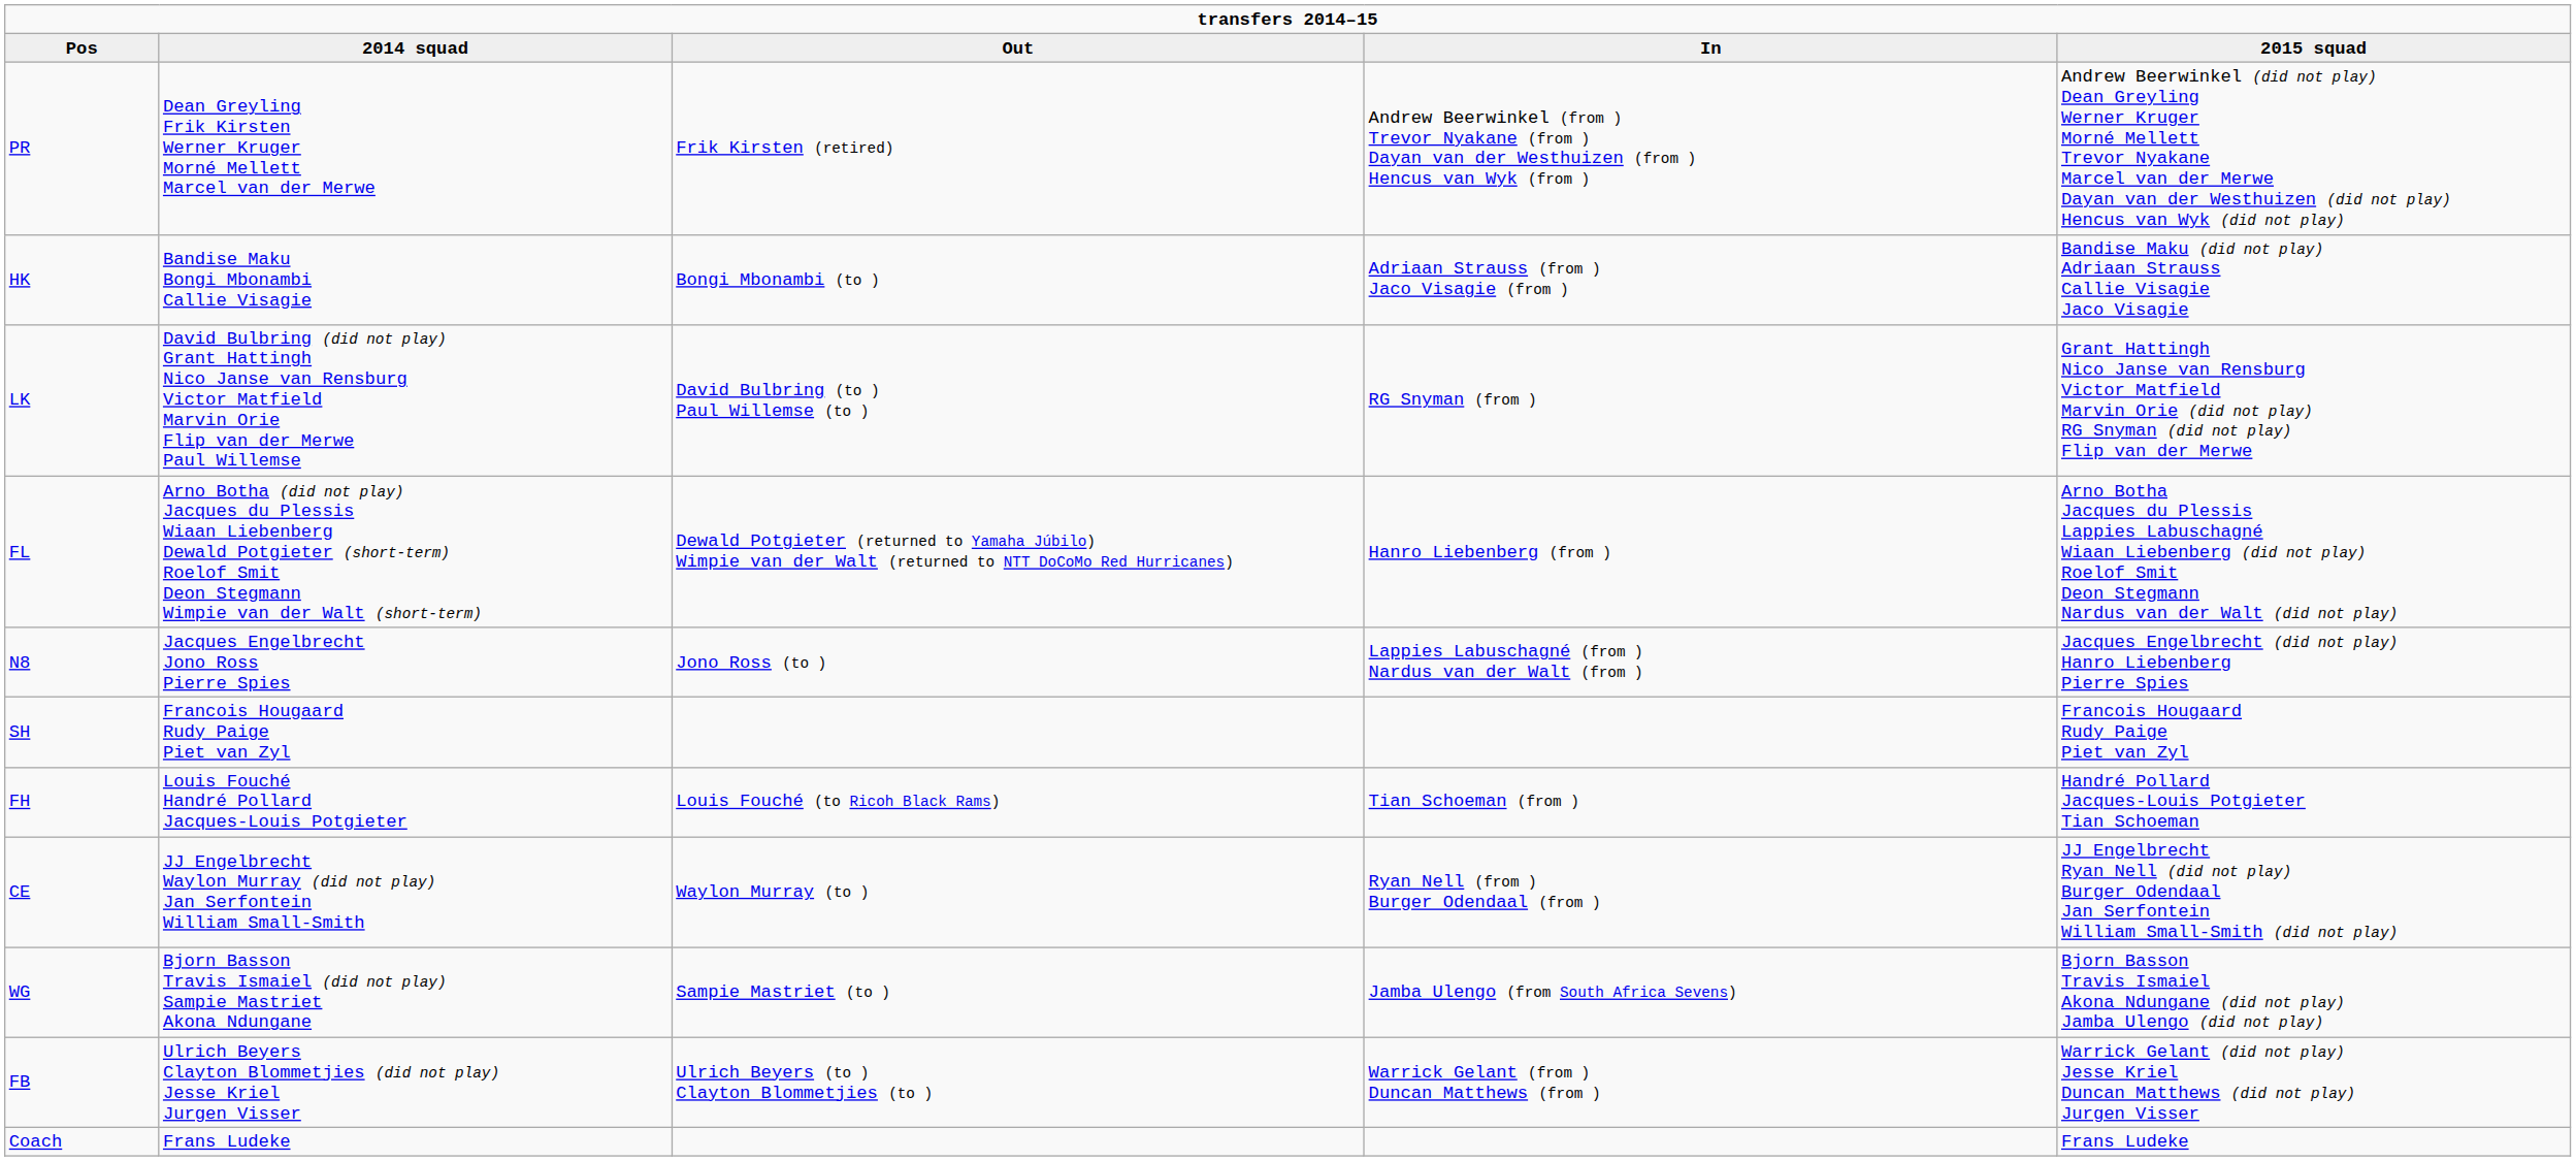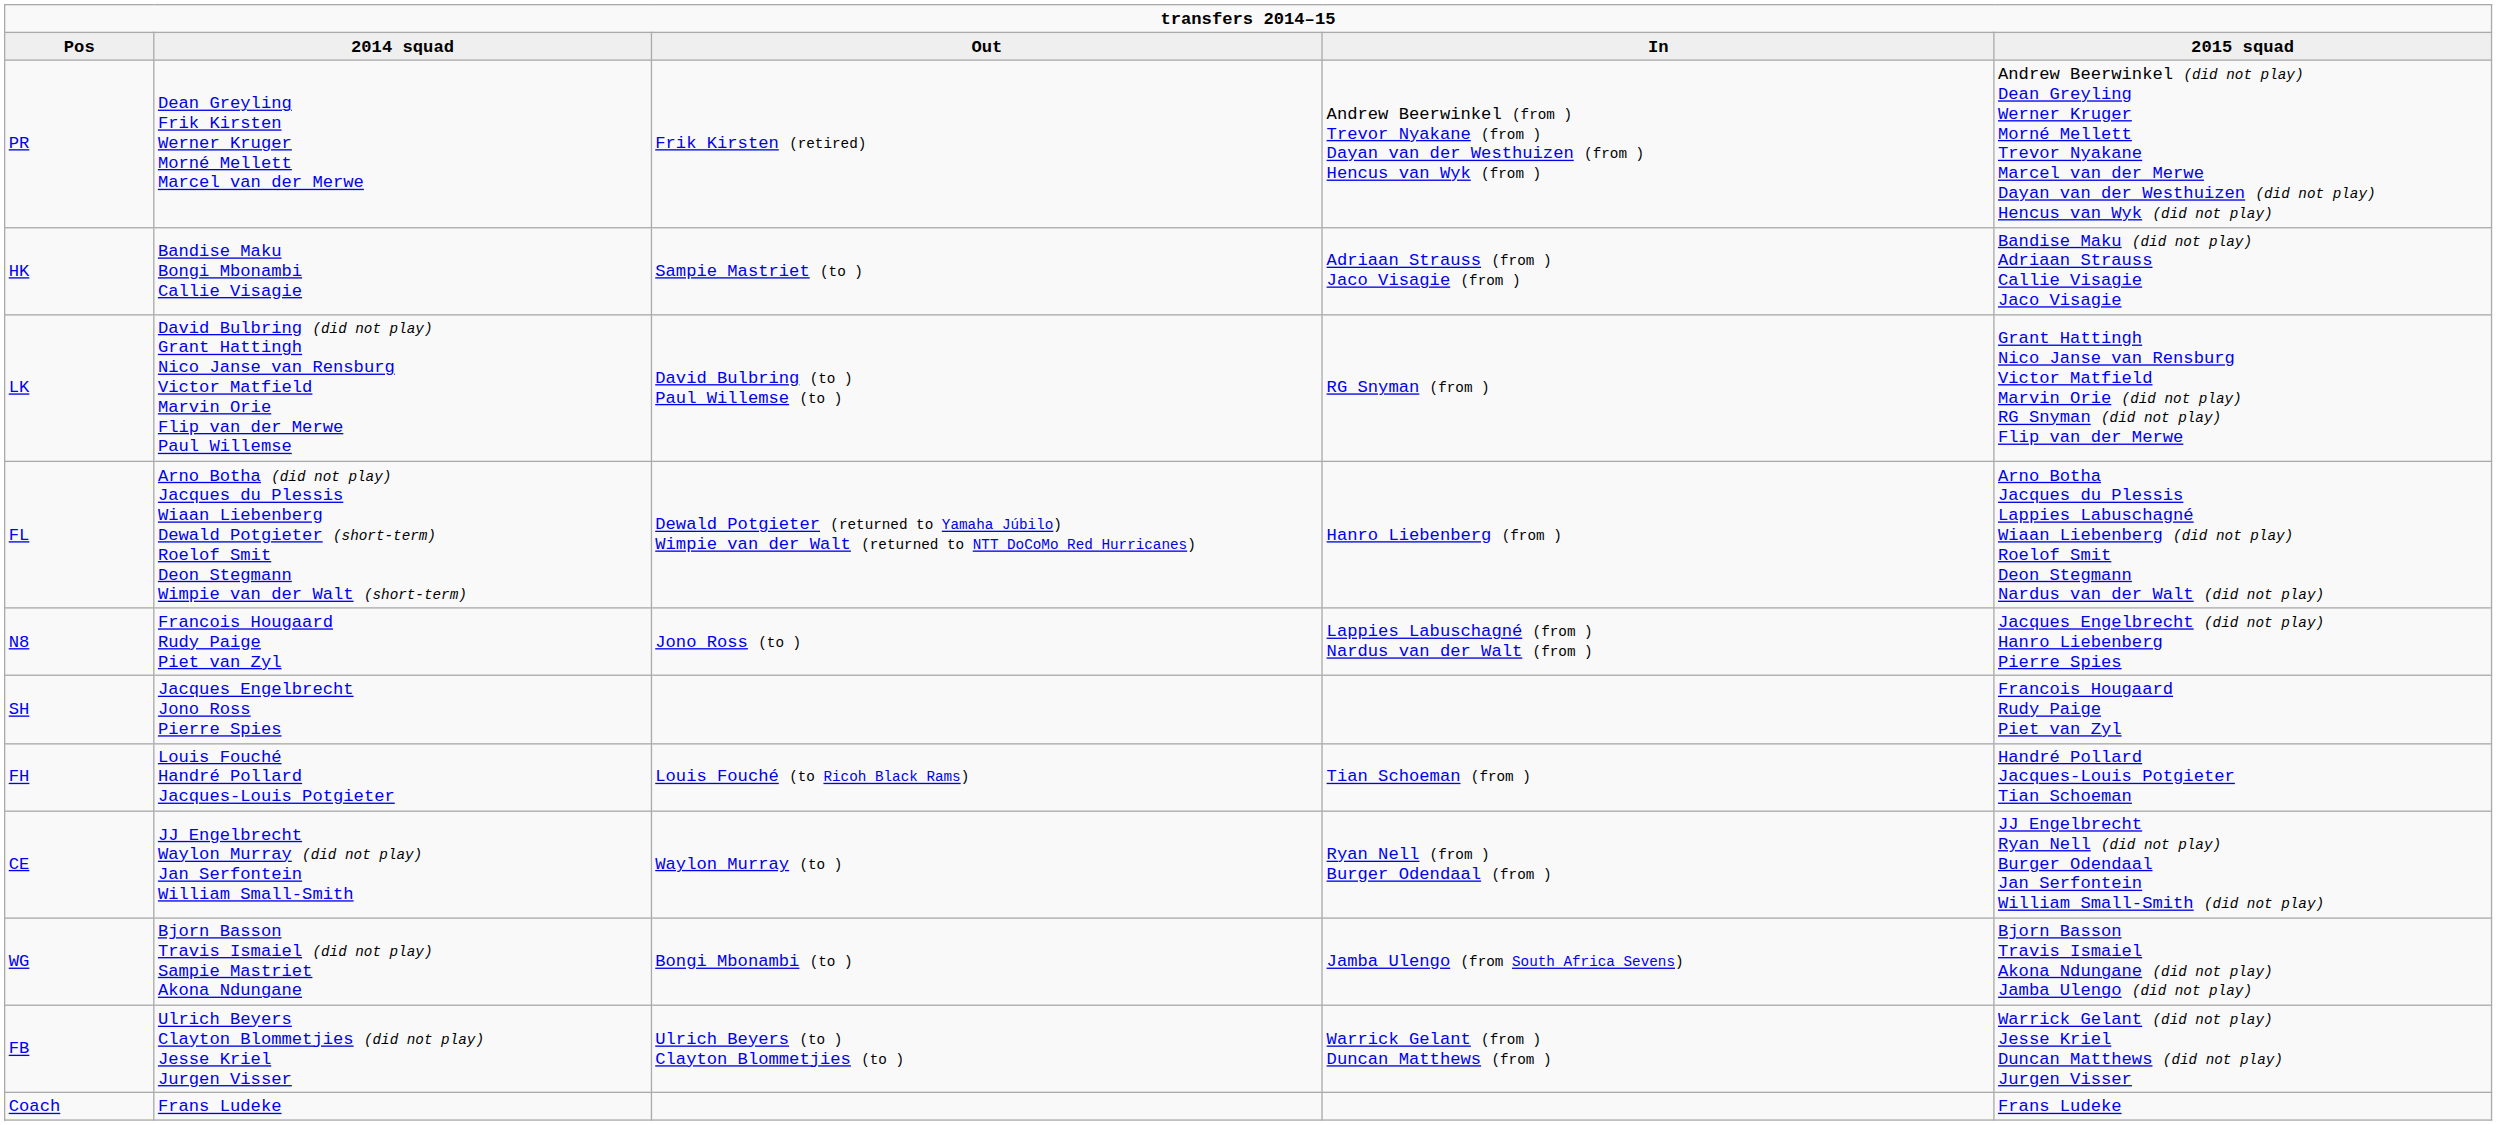HK | Out: Bongi Mbonambi (to ) -> Sampie Mastriet (to )
N8 | 2014 squad: Jacques Engelbrecht Jono Ross Pierre Spies -> Francois Hougaard Rudy Paige Piet van Zyl
SH | 2014 squad: Francois Hougaard Rudy Paige Piet van Zyl -> Jacques Engelbrecht Jono Ross Pierre Spies
WG | Out: Sampie Mastriet (to ) -> Bongi Mbonambi (to )
